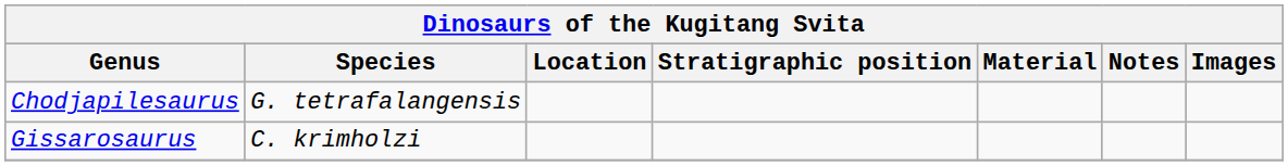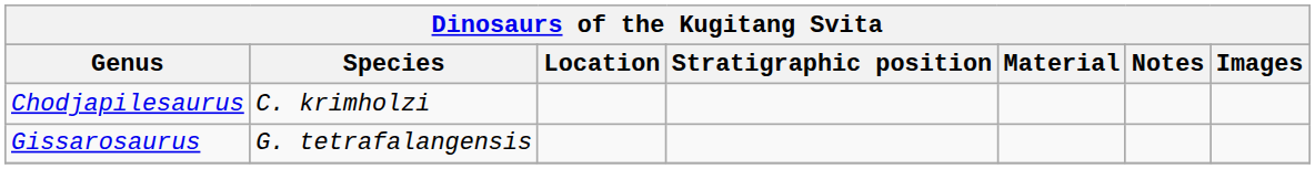Chodjapilesaurus | Species: G. tetrafalangensis -> C. krimholzi
Gissarosaurus | Species: C. krimholzi -> G. tetrafalangensis
